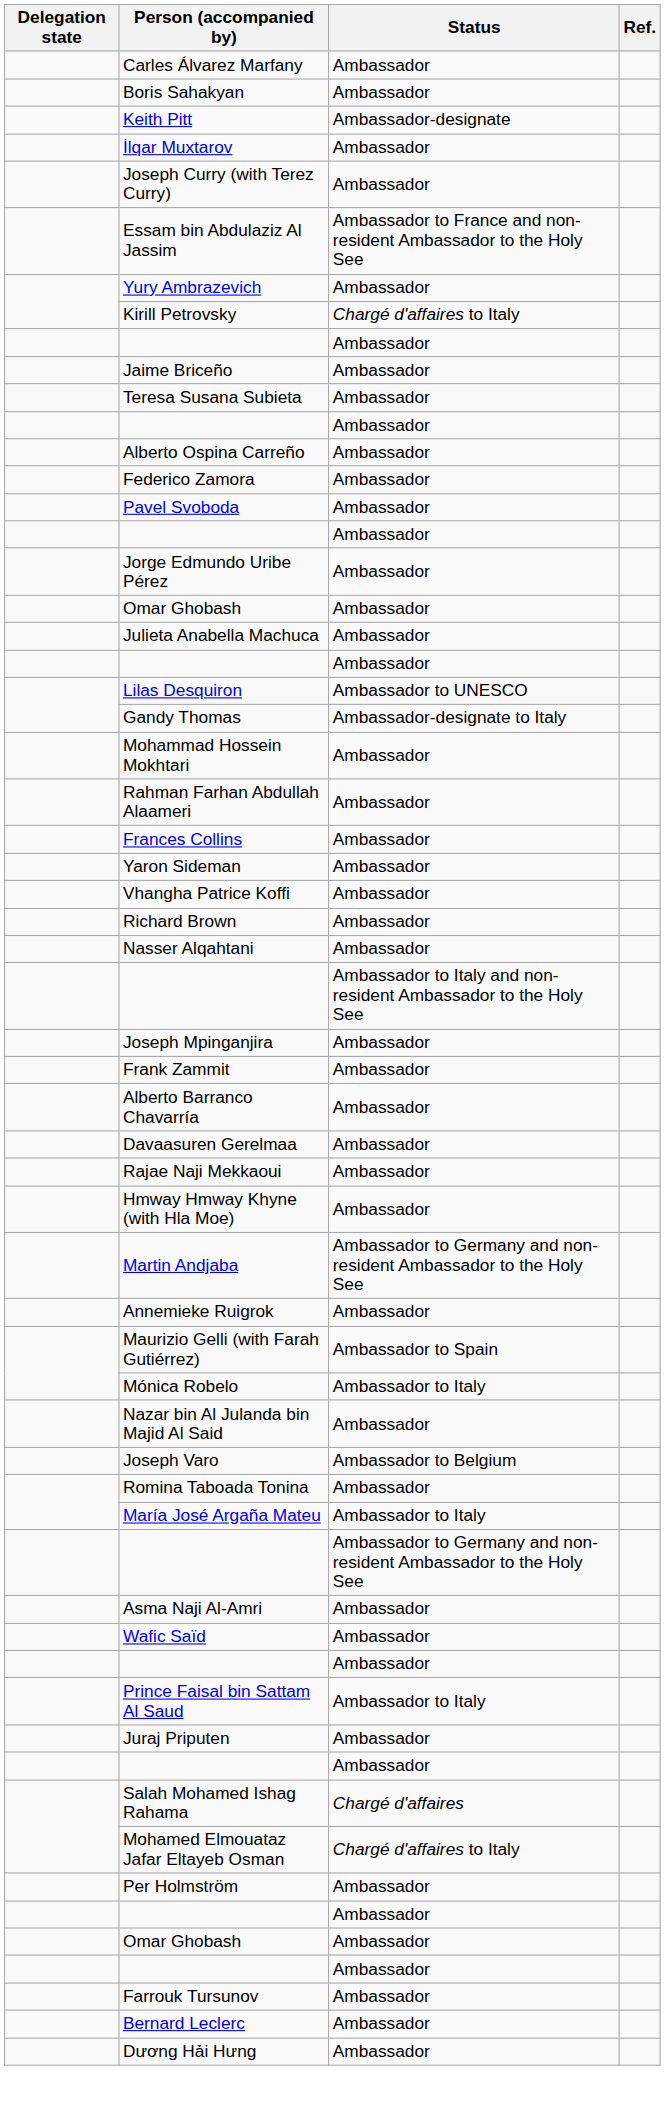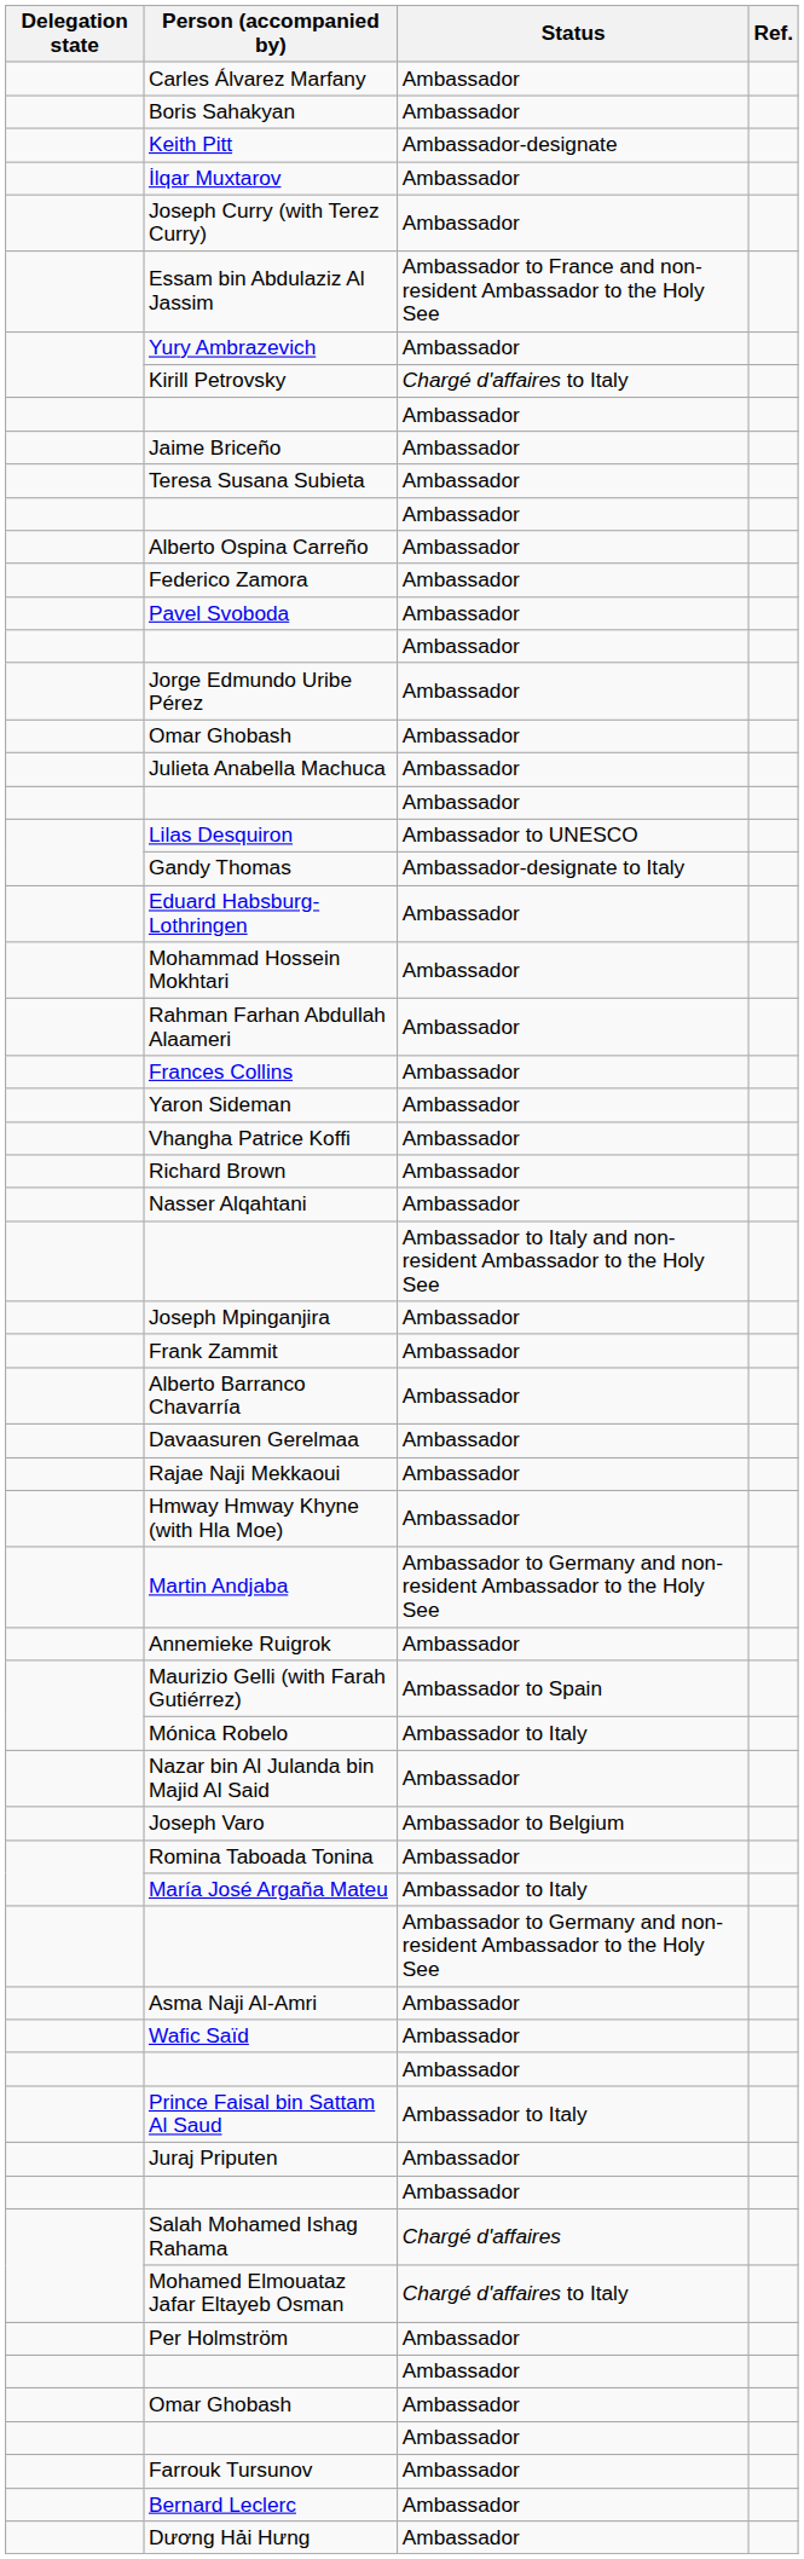+ row: Eduard Habsburg-Lothringen | Ambassador
